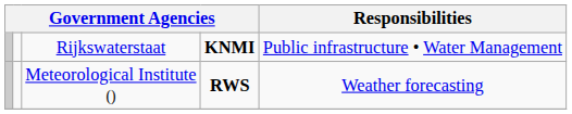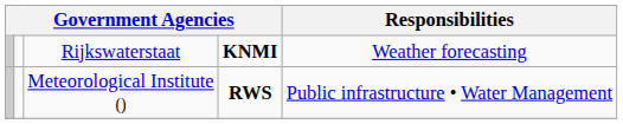Rijkswaterstaat | Responsibilities: Public infrastructure • Water Management -> Weather forecasting
Meteorological Institute () | Responsibilities: Weather forecasting -> Public infrastructure • Water Management
